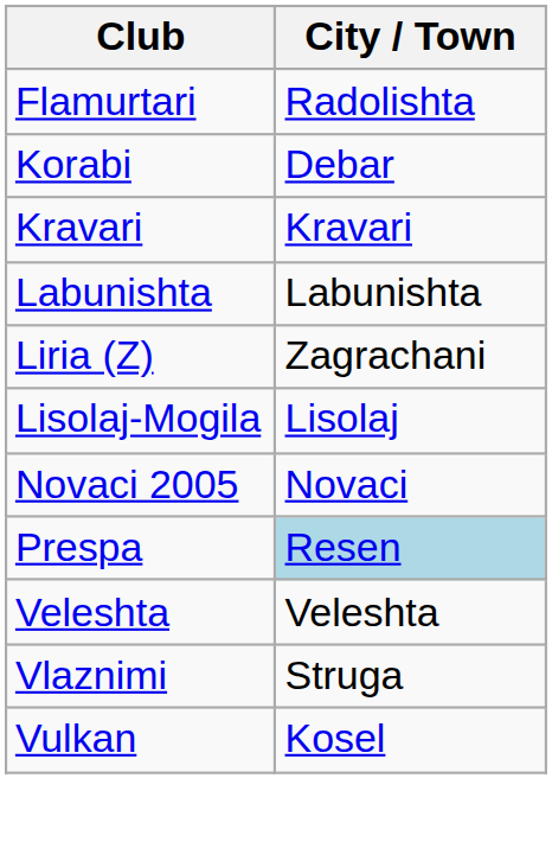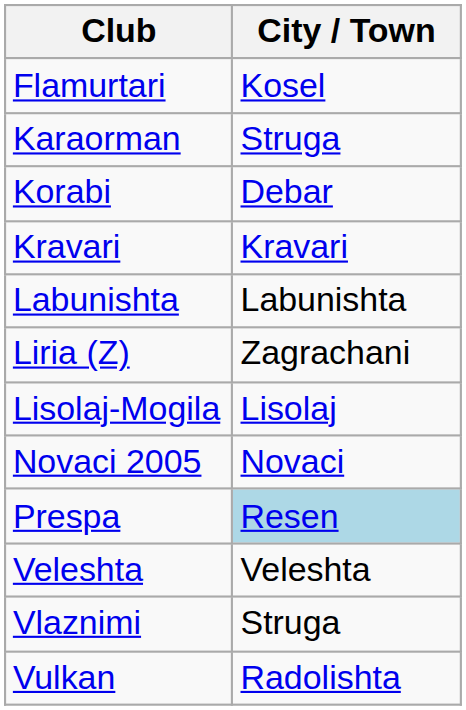Flamurtari | City / Town: Radolishta -> Kosel
+ row: Karaorman | Struga
Vulkan | City / Town: Kosel -> Radolishta
